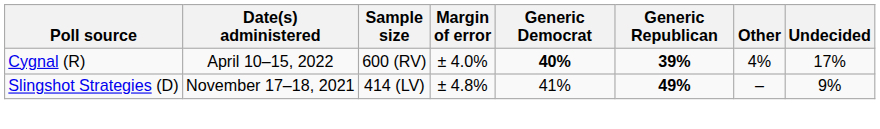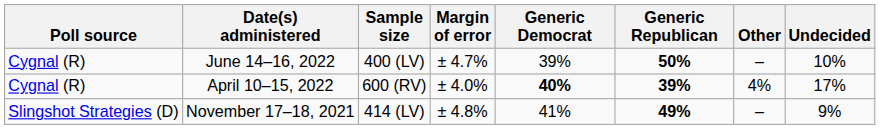+ row: Cygnal (R) | June 14–16, 2022 | 400 (LV) | ± 4.7% | 39% | 50% | – | 10%
